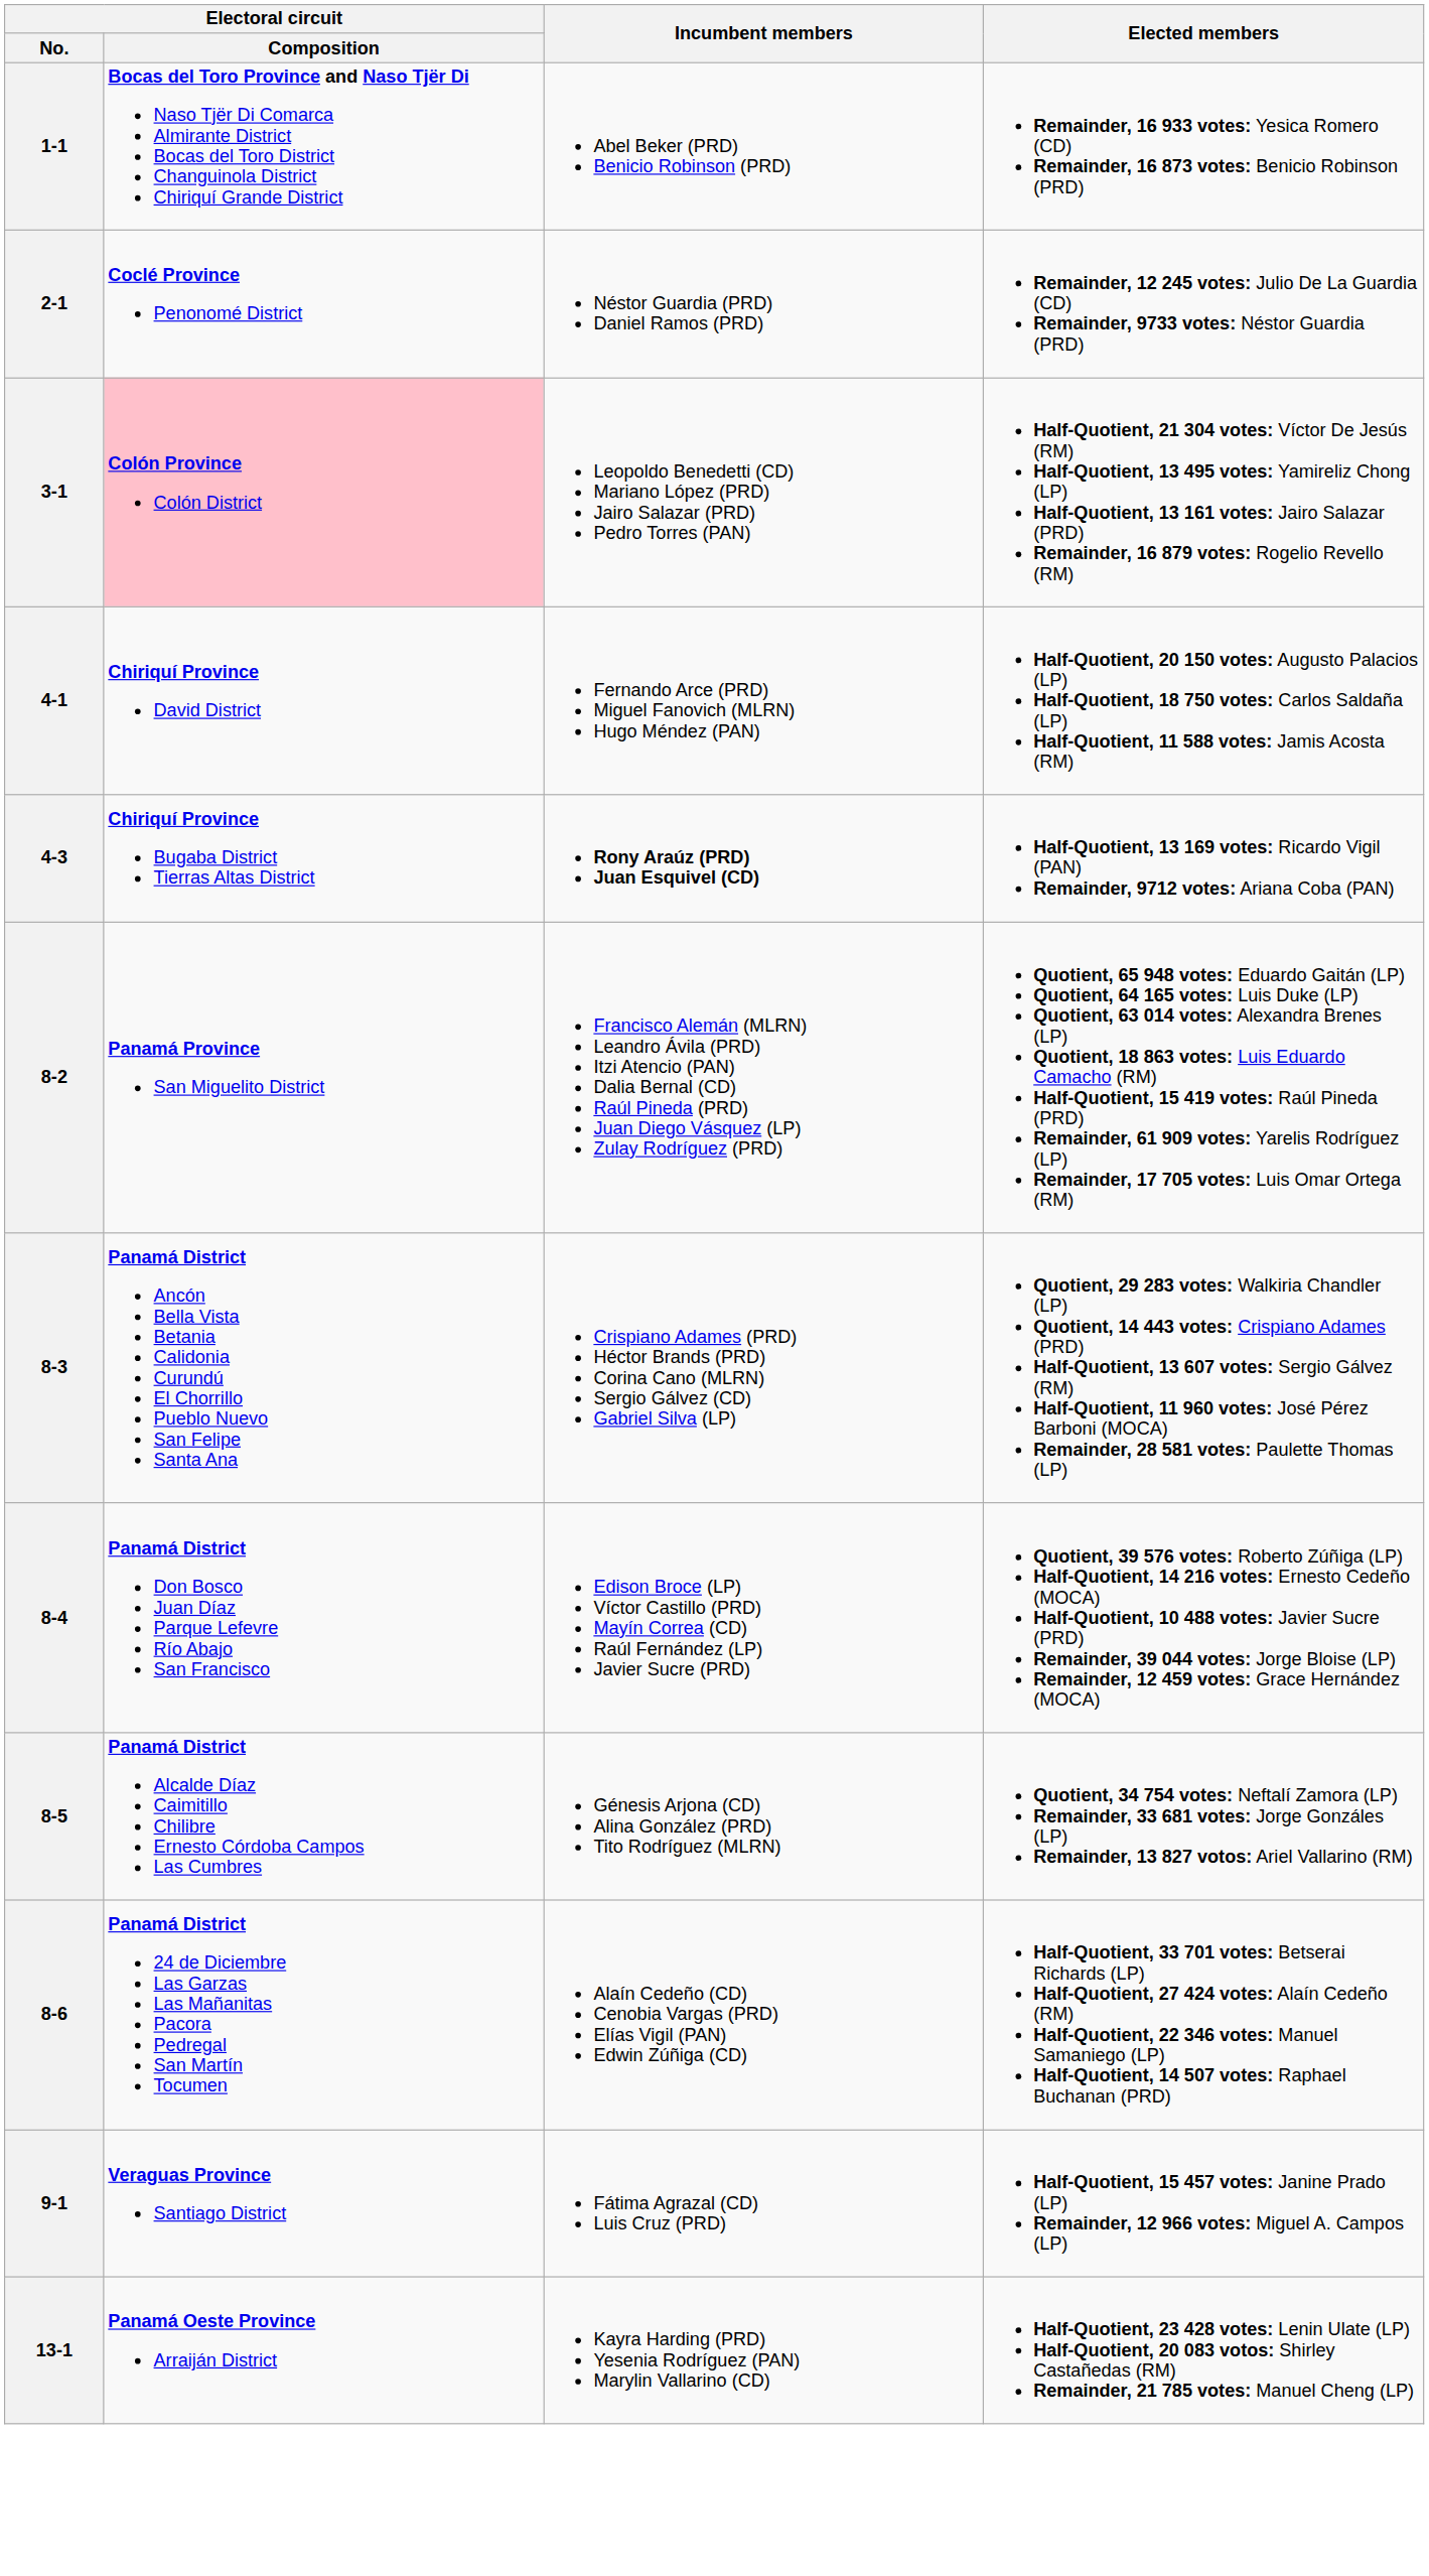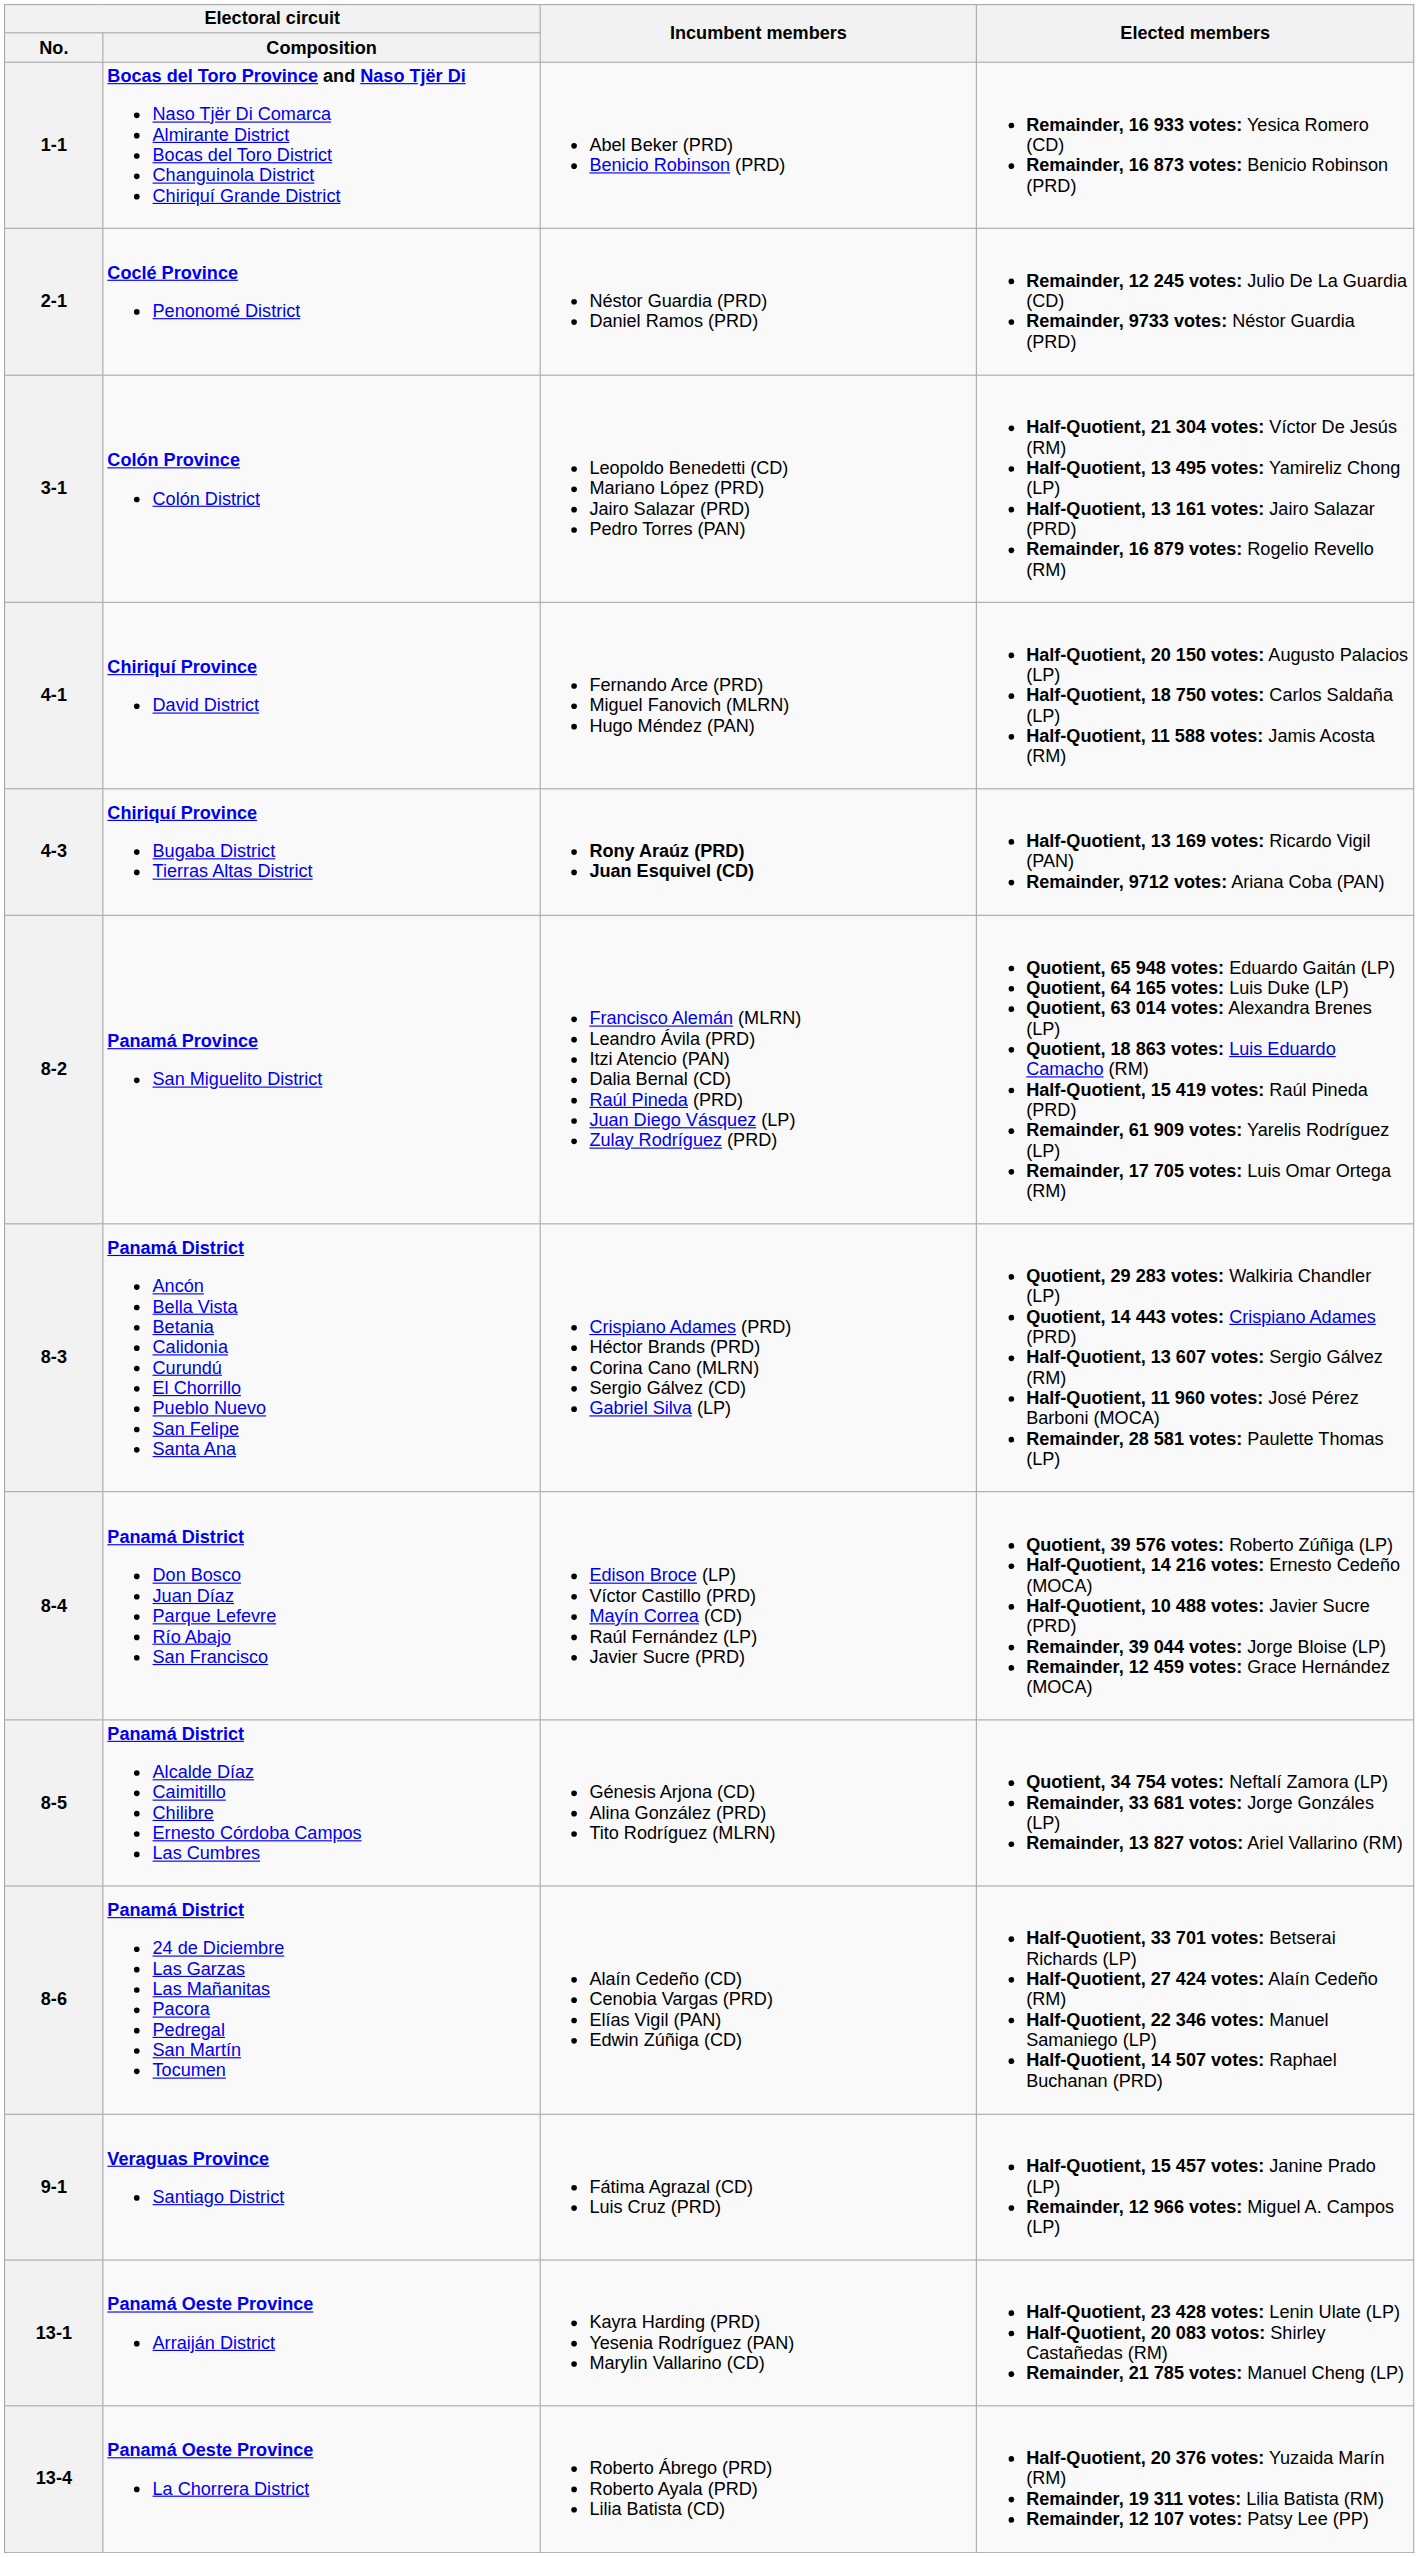3-1 | Electoral circuit / Composition: pink background -> no background
+ row: 13-4 | Panamá Oeste Province La Chorrera District | Roberto Ábrego (PRD) Roberto Ayala (PRD) Lilia Batista (CD) | Half-Quotient, 20 376 votes: Yuzaida Marín (RM) Remainder, 19 311 votes: Lilia Batista (RM) Remainder, 12 107 votes: Patsy Lee (PP)
